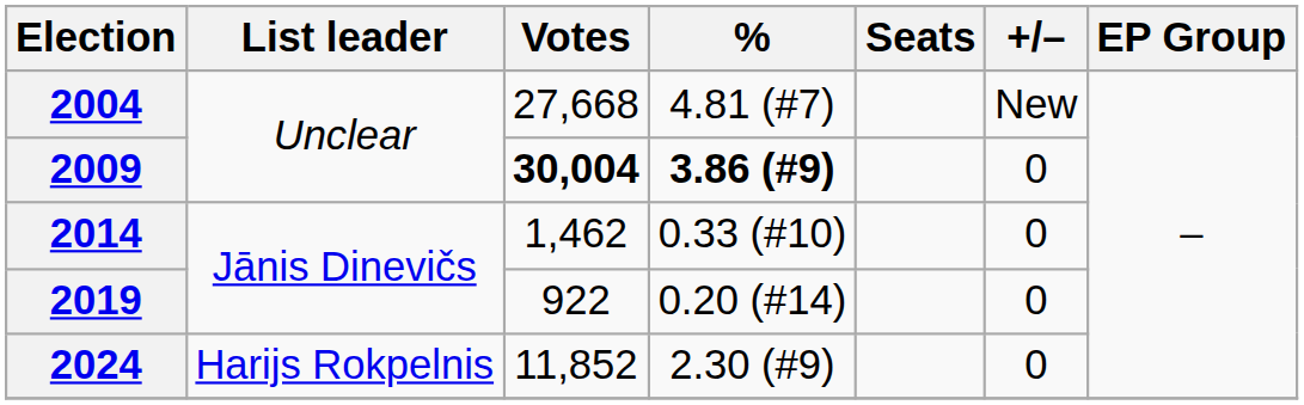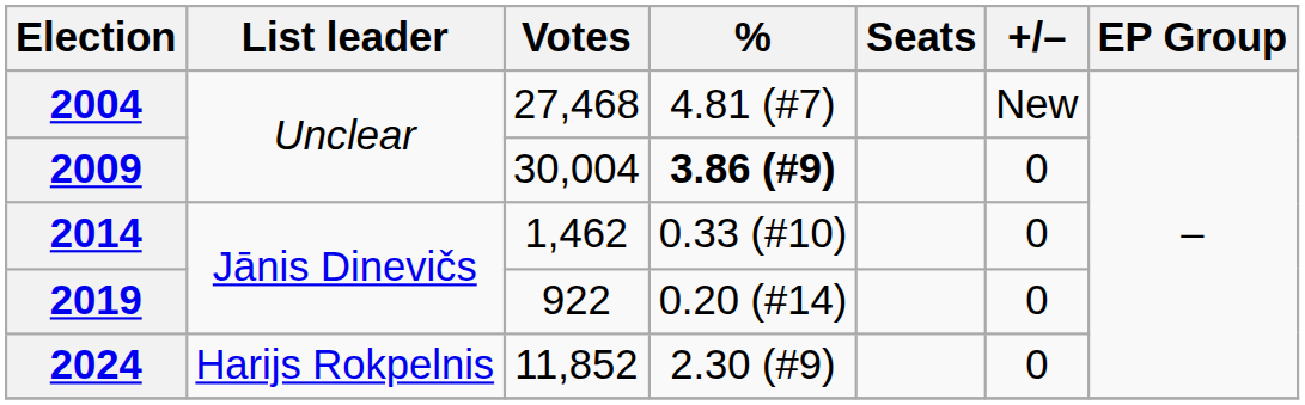2004 | Votes: 27,668 -> 27,468
2009 | Votes: bold -> normal
